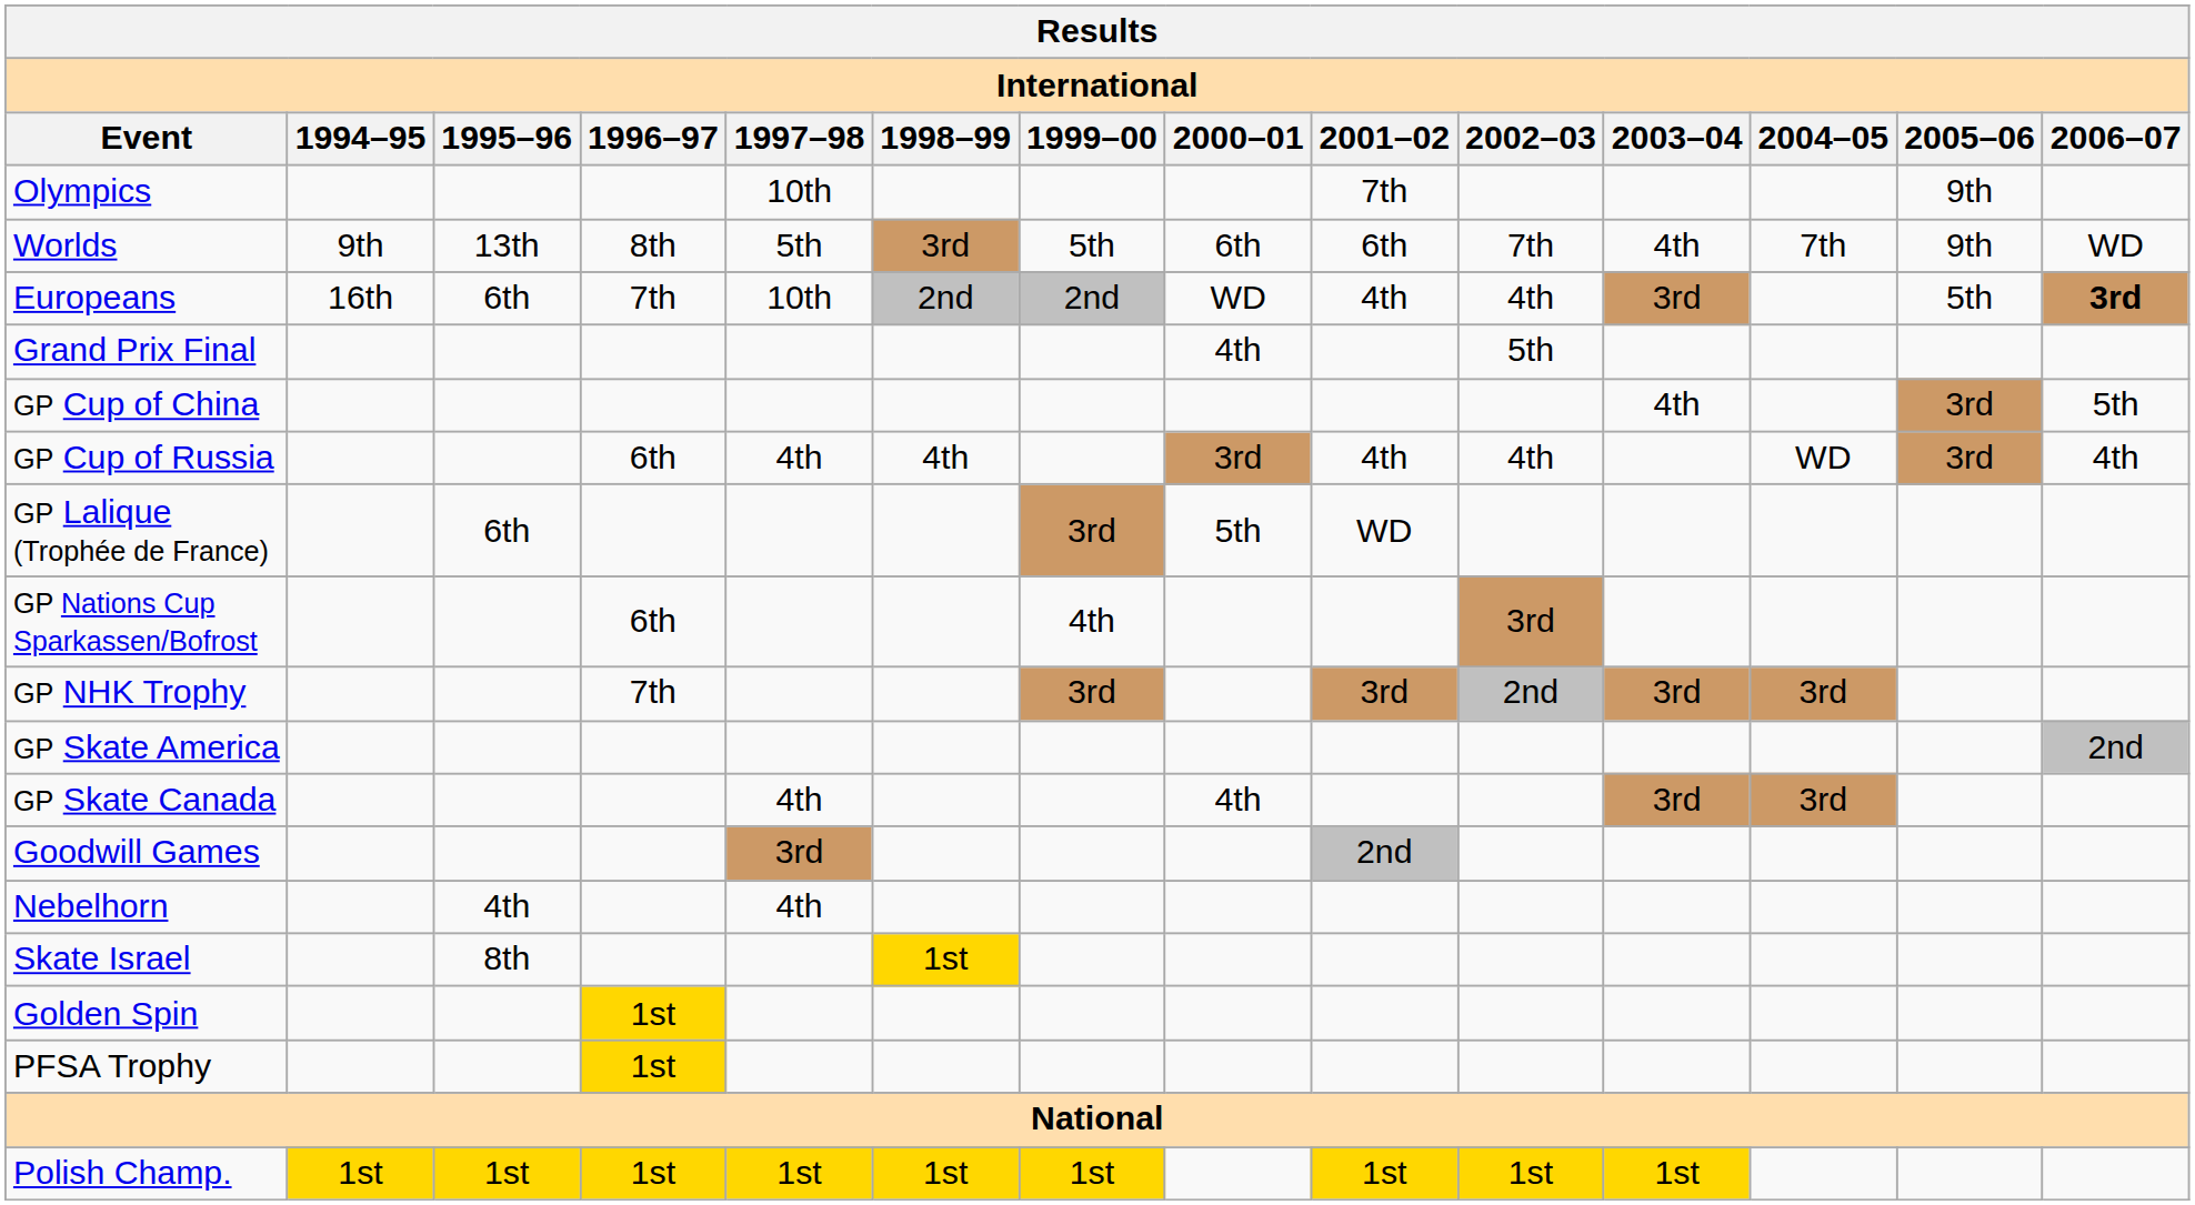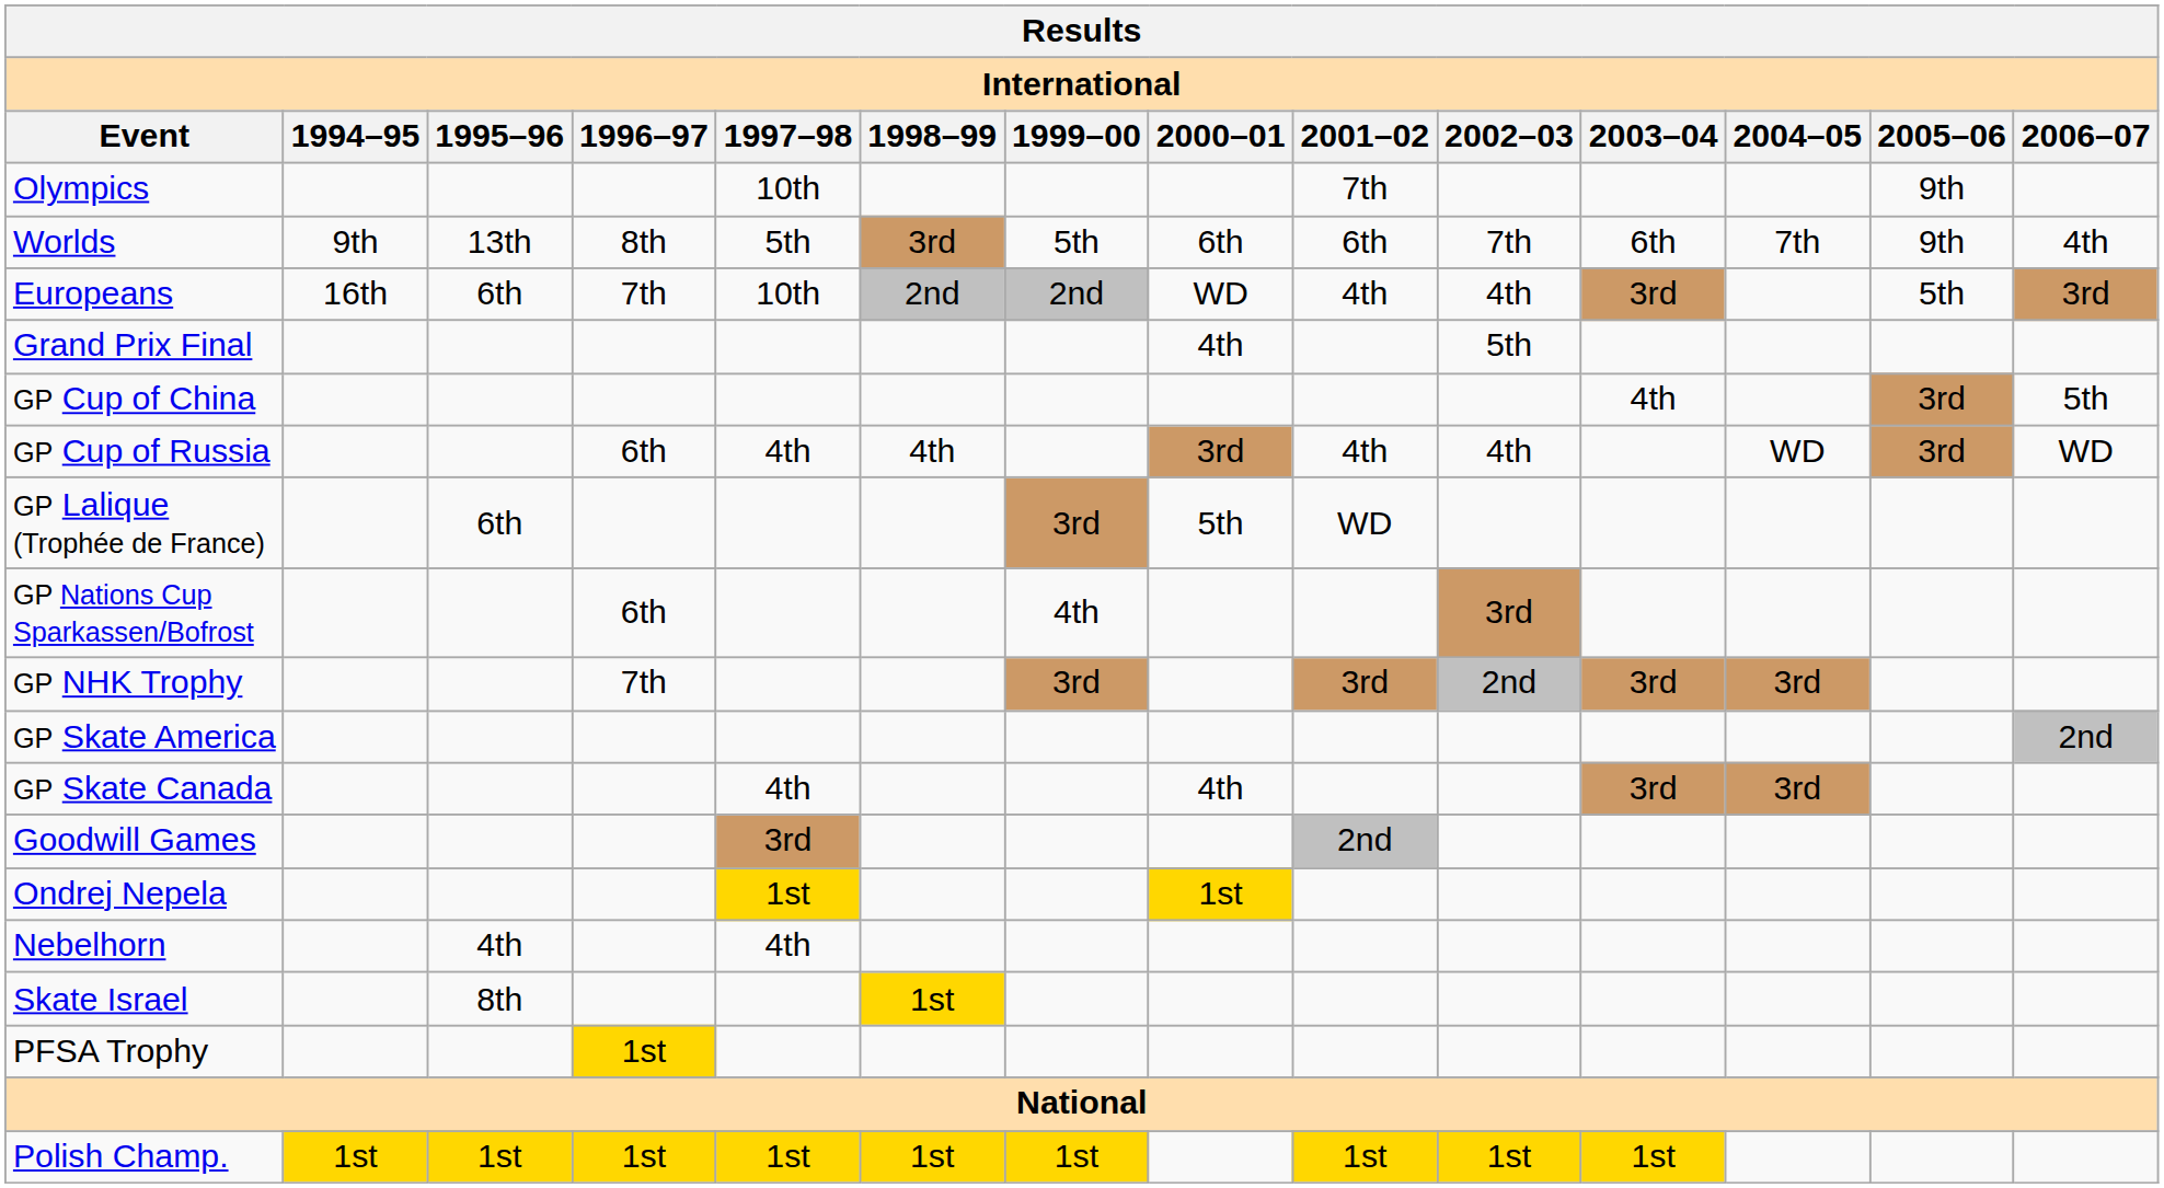Worlds | 2003–04: 4th -> 6th
Worlds | 2006–07: WD -> 4th
Europeans | 2006–07: bold -> normal
GP Cup of Russia | 2006–07: 4th -> WD
+ row: Ondrej Nepela | 1st | 1st
- row: Golden Spin | 1st
